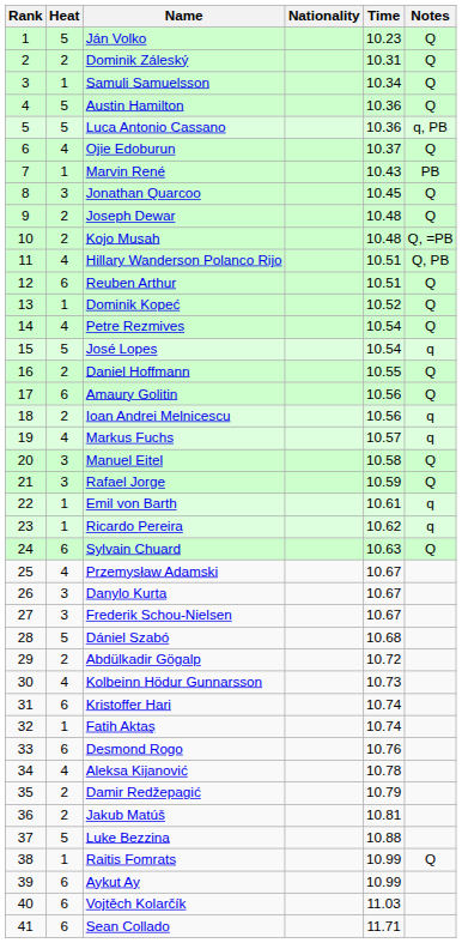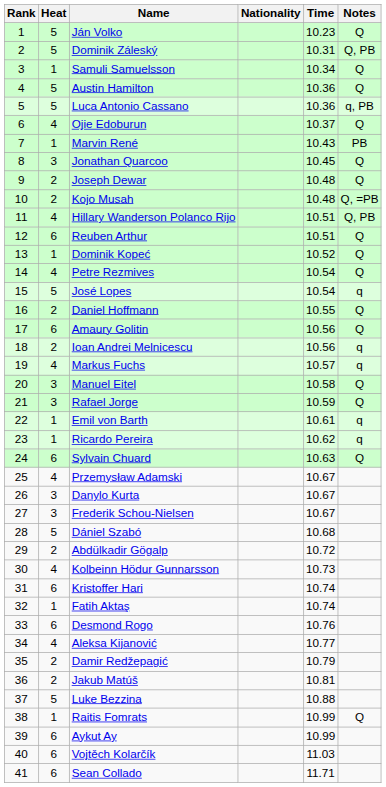Dominik Záleský | Heat: 2 -> 5
Dominik Záleský | Notes: Q -> Q, PB
Aleksa Kijanović | Time: 10.78 -> 10.77
